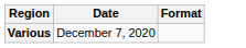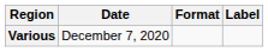+ column: Label
